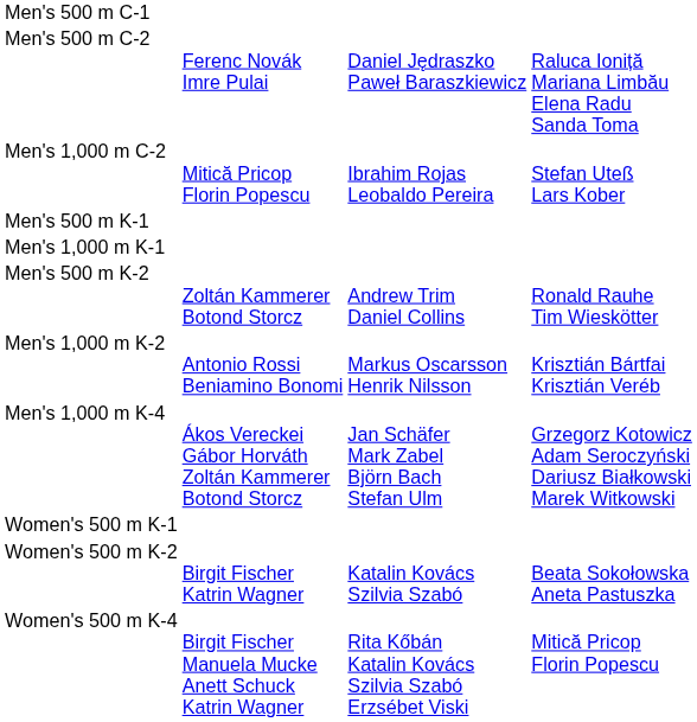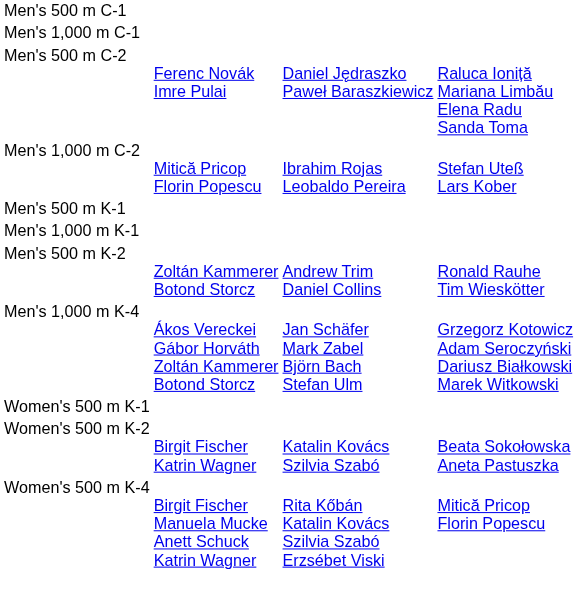+ row: Men's 1,000 m C-1
- row: Men's 1,000 m K-2 | Antonio Rossi Beniamino Bonomi | Markus Oscarsson Henrik Nilsson | Krisztián Bártfai Krisztián Veréb
